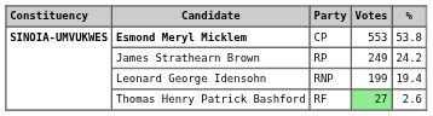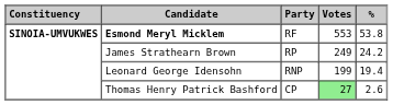Esmond Meryl Micklem | Party: CP -> RF
Thomas Henry Patrick Bashford | Party: RF -> CP
